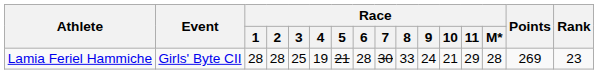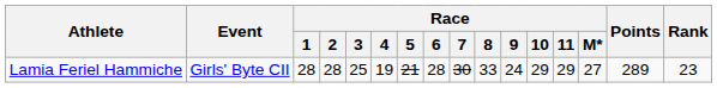Lamia Feriel Hammiche | Race / 10: 21 -> 29
Lamia Feriel Hammiche | Race / M*: 28 -> 27
Lamia Feriel Hammiche | Points: 269 -> 289
